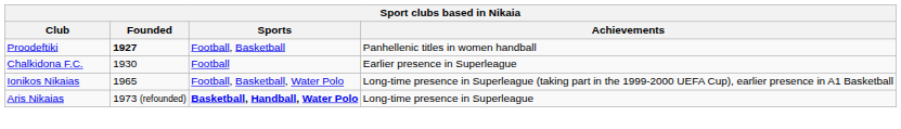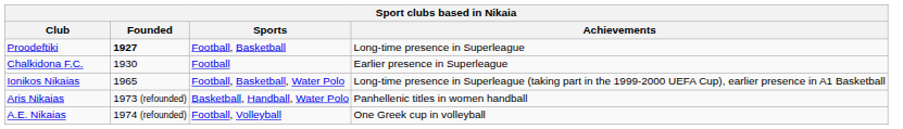Proodeftiki | Achievements: Panhellenic titles in women handball -> Long-time presence in Superleague
Aris Nikaias | Sports: bold -> normal
Aris Nikaias | Achievements: Long-time presence in Superleague -> Panhellenic titles in women handball
+ row: A.E. Nikaias | 1974 (refounded) | Football, Volleyball | One Greek cup in volleyball
